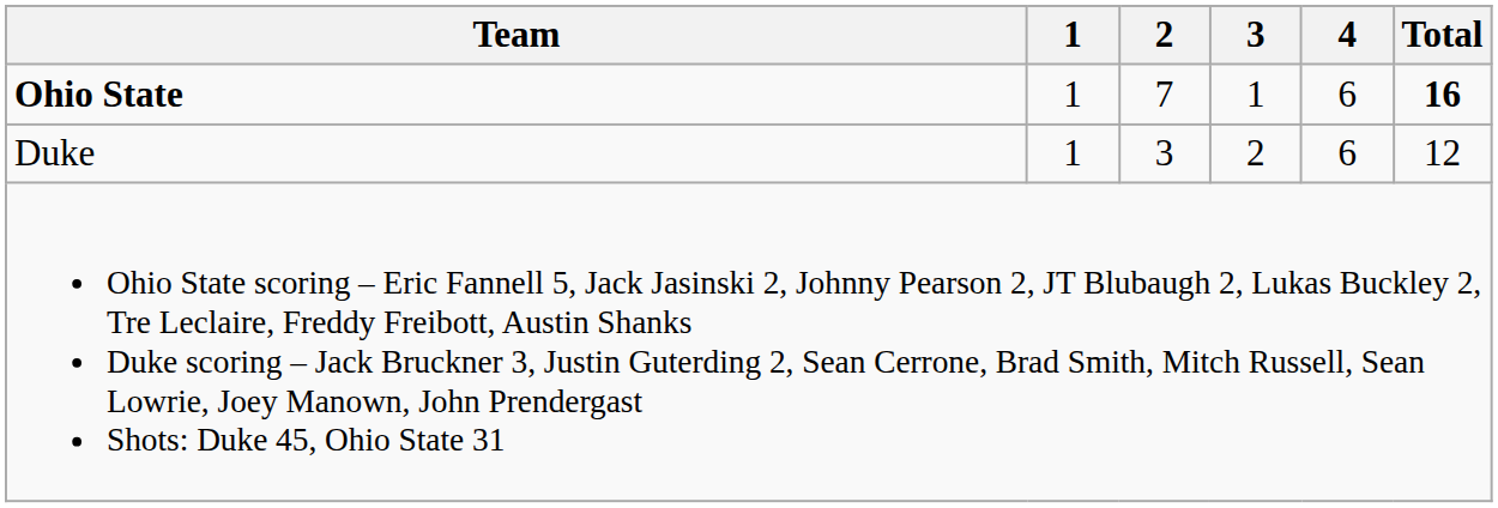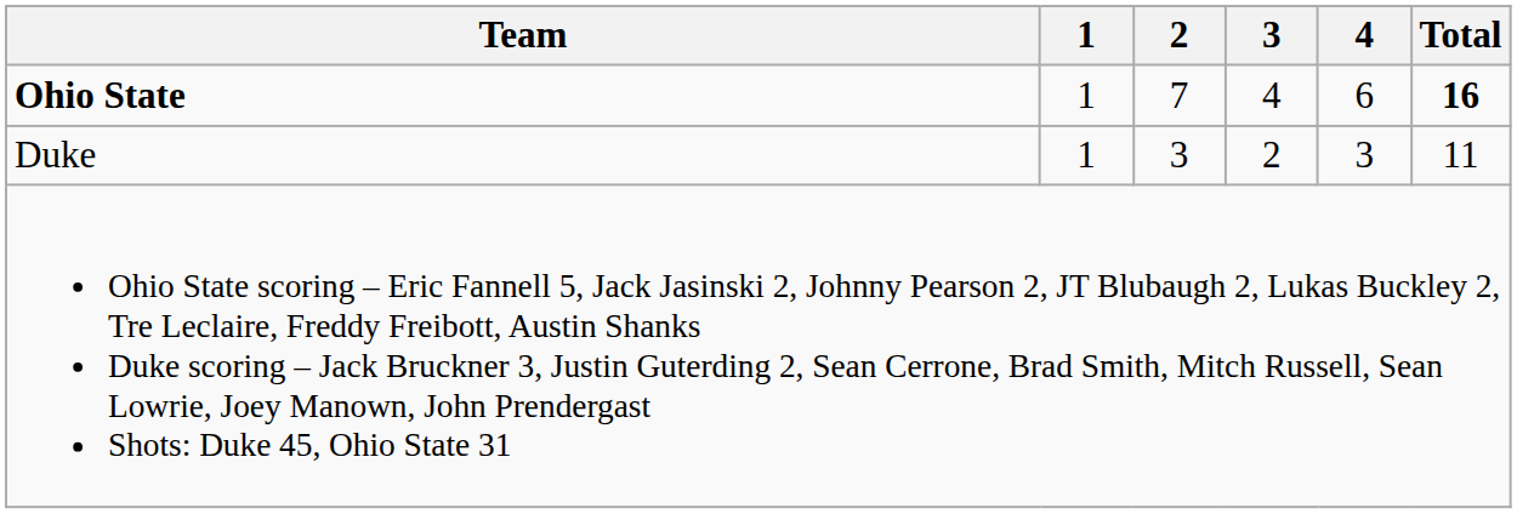Ohio State | 3: 1 -> 4
Duke | 4: 6 -> 3
Duke | Total: 12 -> 11
